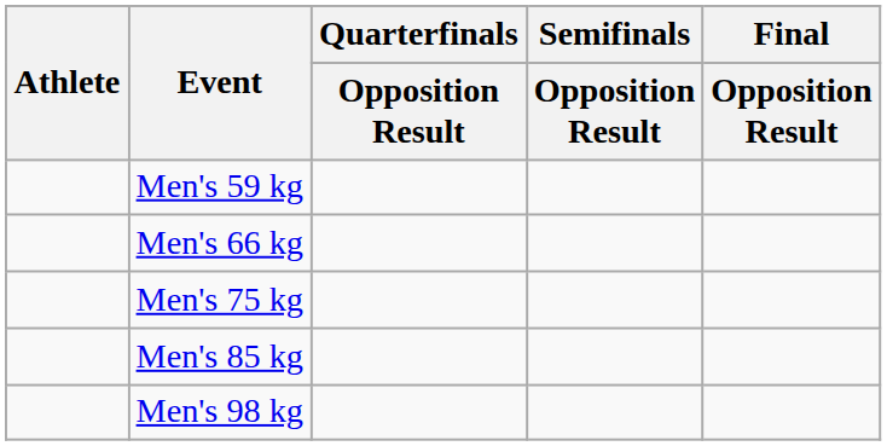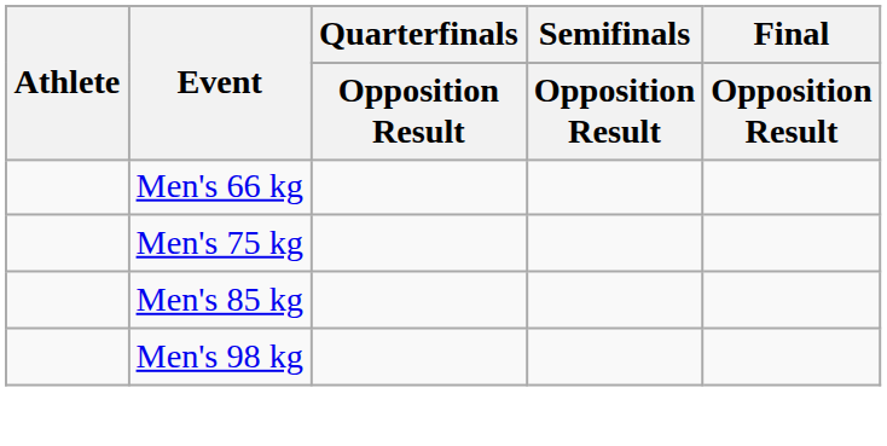- row: Men's 59 kg
